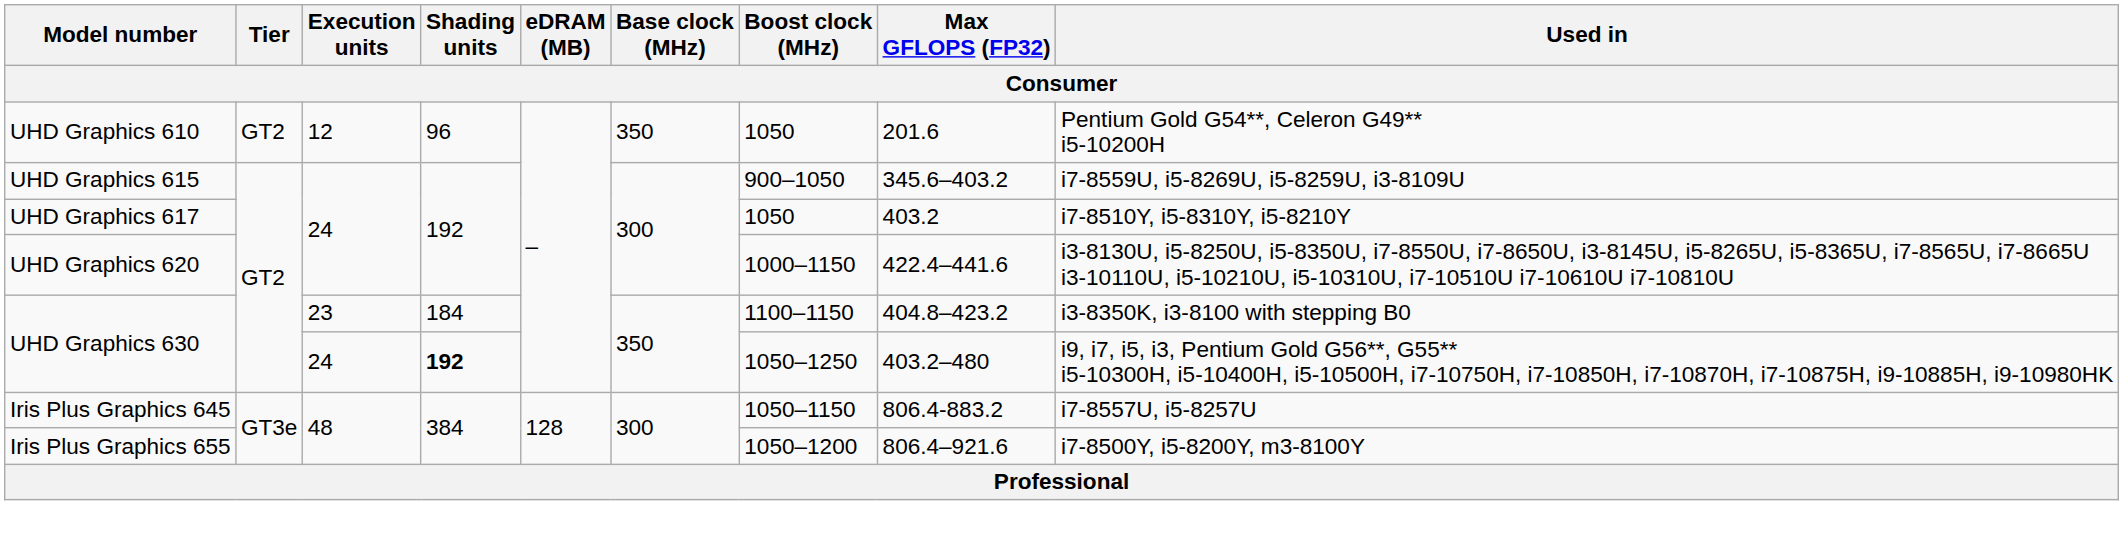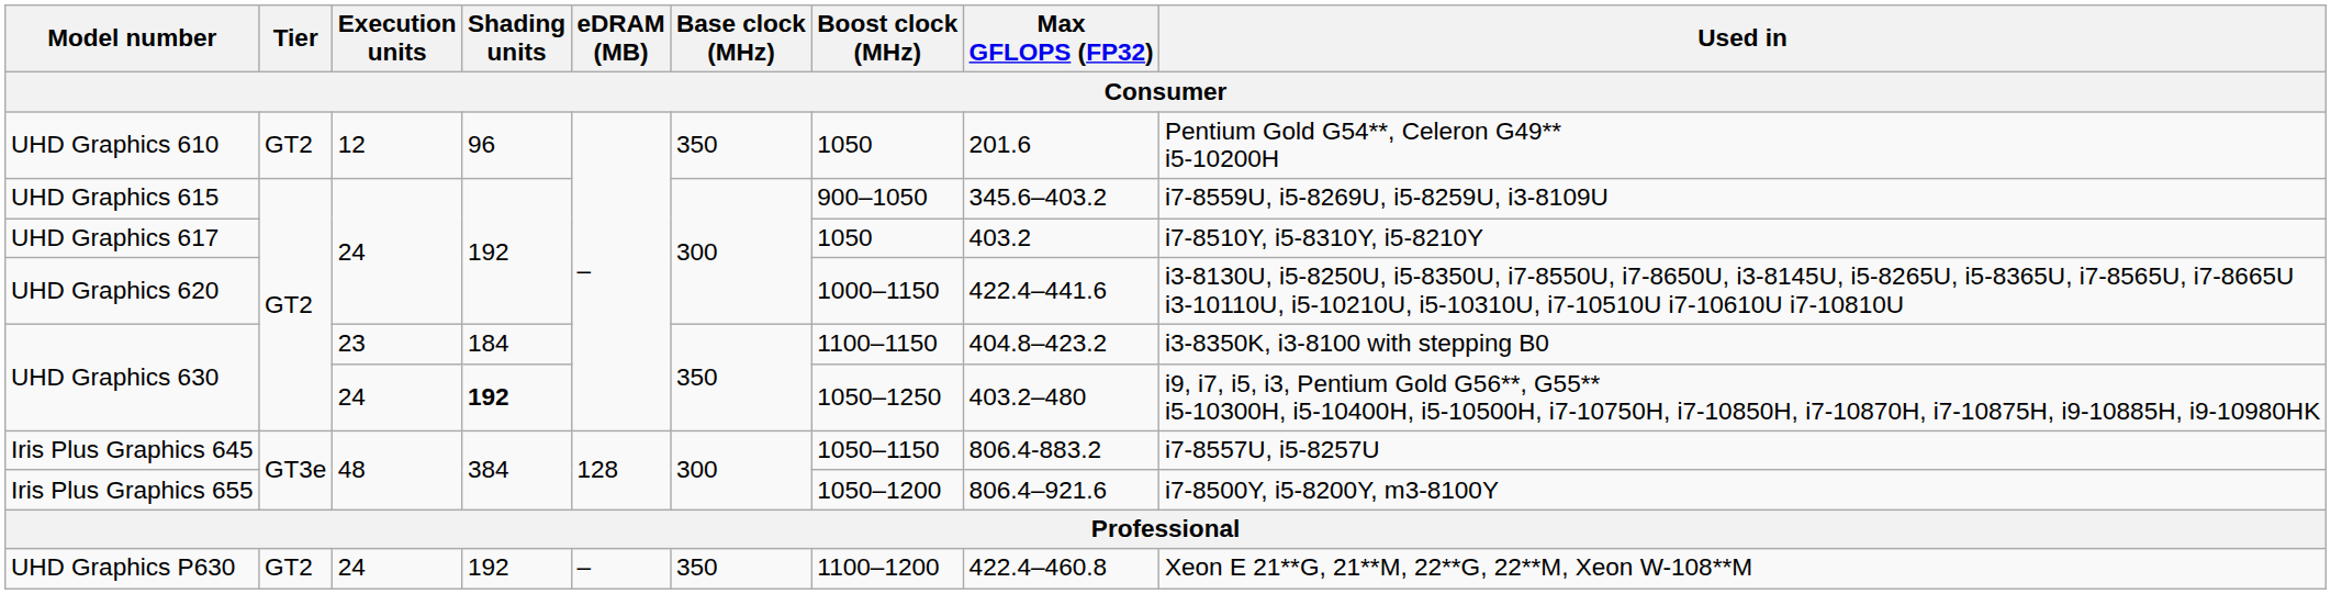+ row: UHD Graphics P630 | GT2 | 24 | 192 | – | 350 | 1100–1200 | 422.4–460.8 | Xeon E 21**G, 21**M, 22**G, 22**M, Xeon W-108**M
